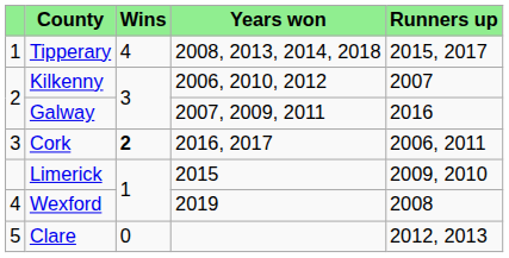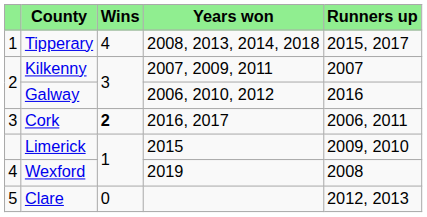Kilkenny | Years won: 2006, 2010, 2012 -> 2007, 2009, 2011
Galway | Years won: 2007, 2009, 2011 -> 2006, 2010, 2012
